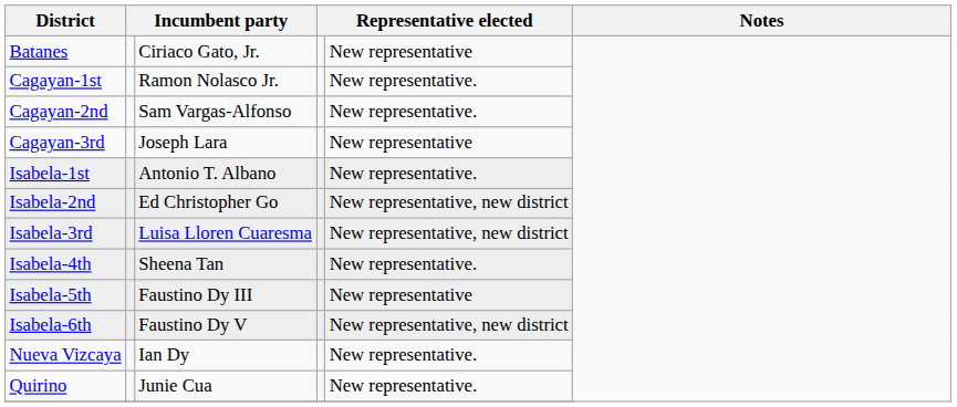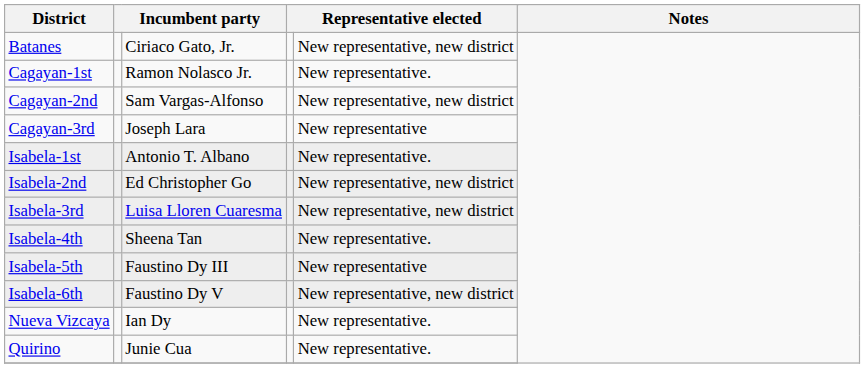Batanes | column 5: New representative -> New representative, new district
Cagayan-2nd | column 5: New representative. -> New representative, new district
